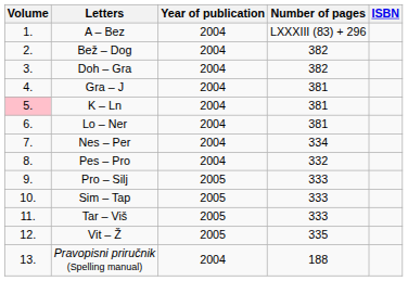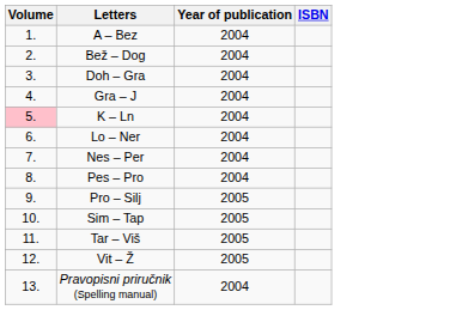- column: Number of pages | LXXXIII (83) + 296 | 382 | 382 | 381 | 381 | 381 | 334 | 332 | 333 | 333 | 333 | 335 | 188
